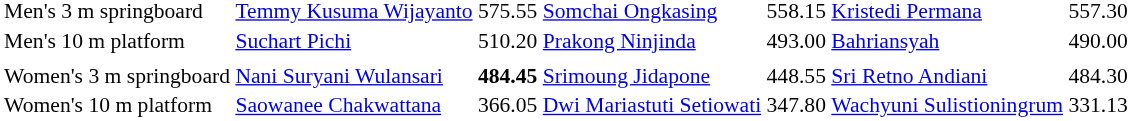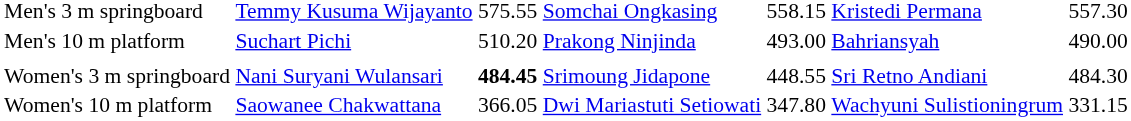Women's 10 m platform | column 7: 331.13 -> 331.15
